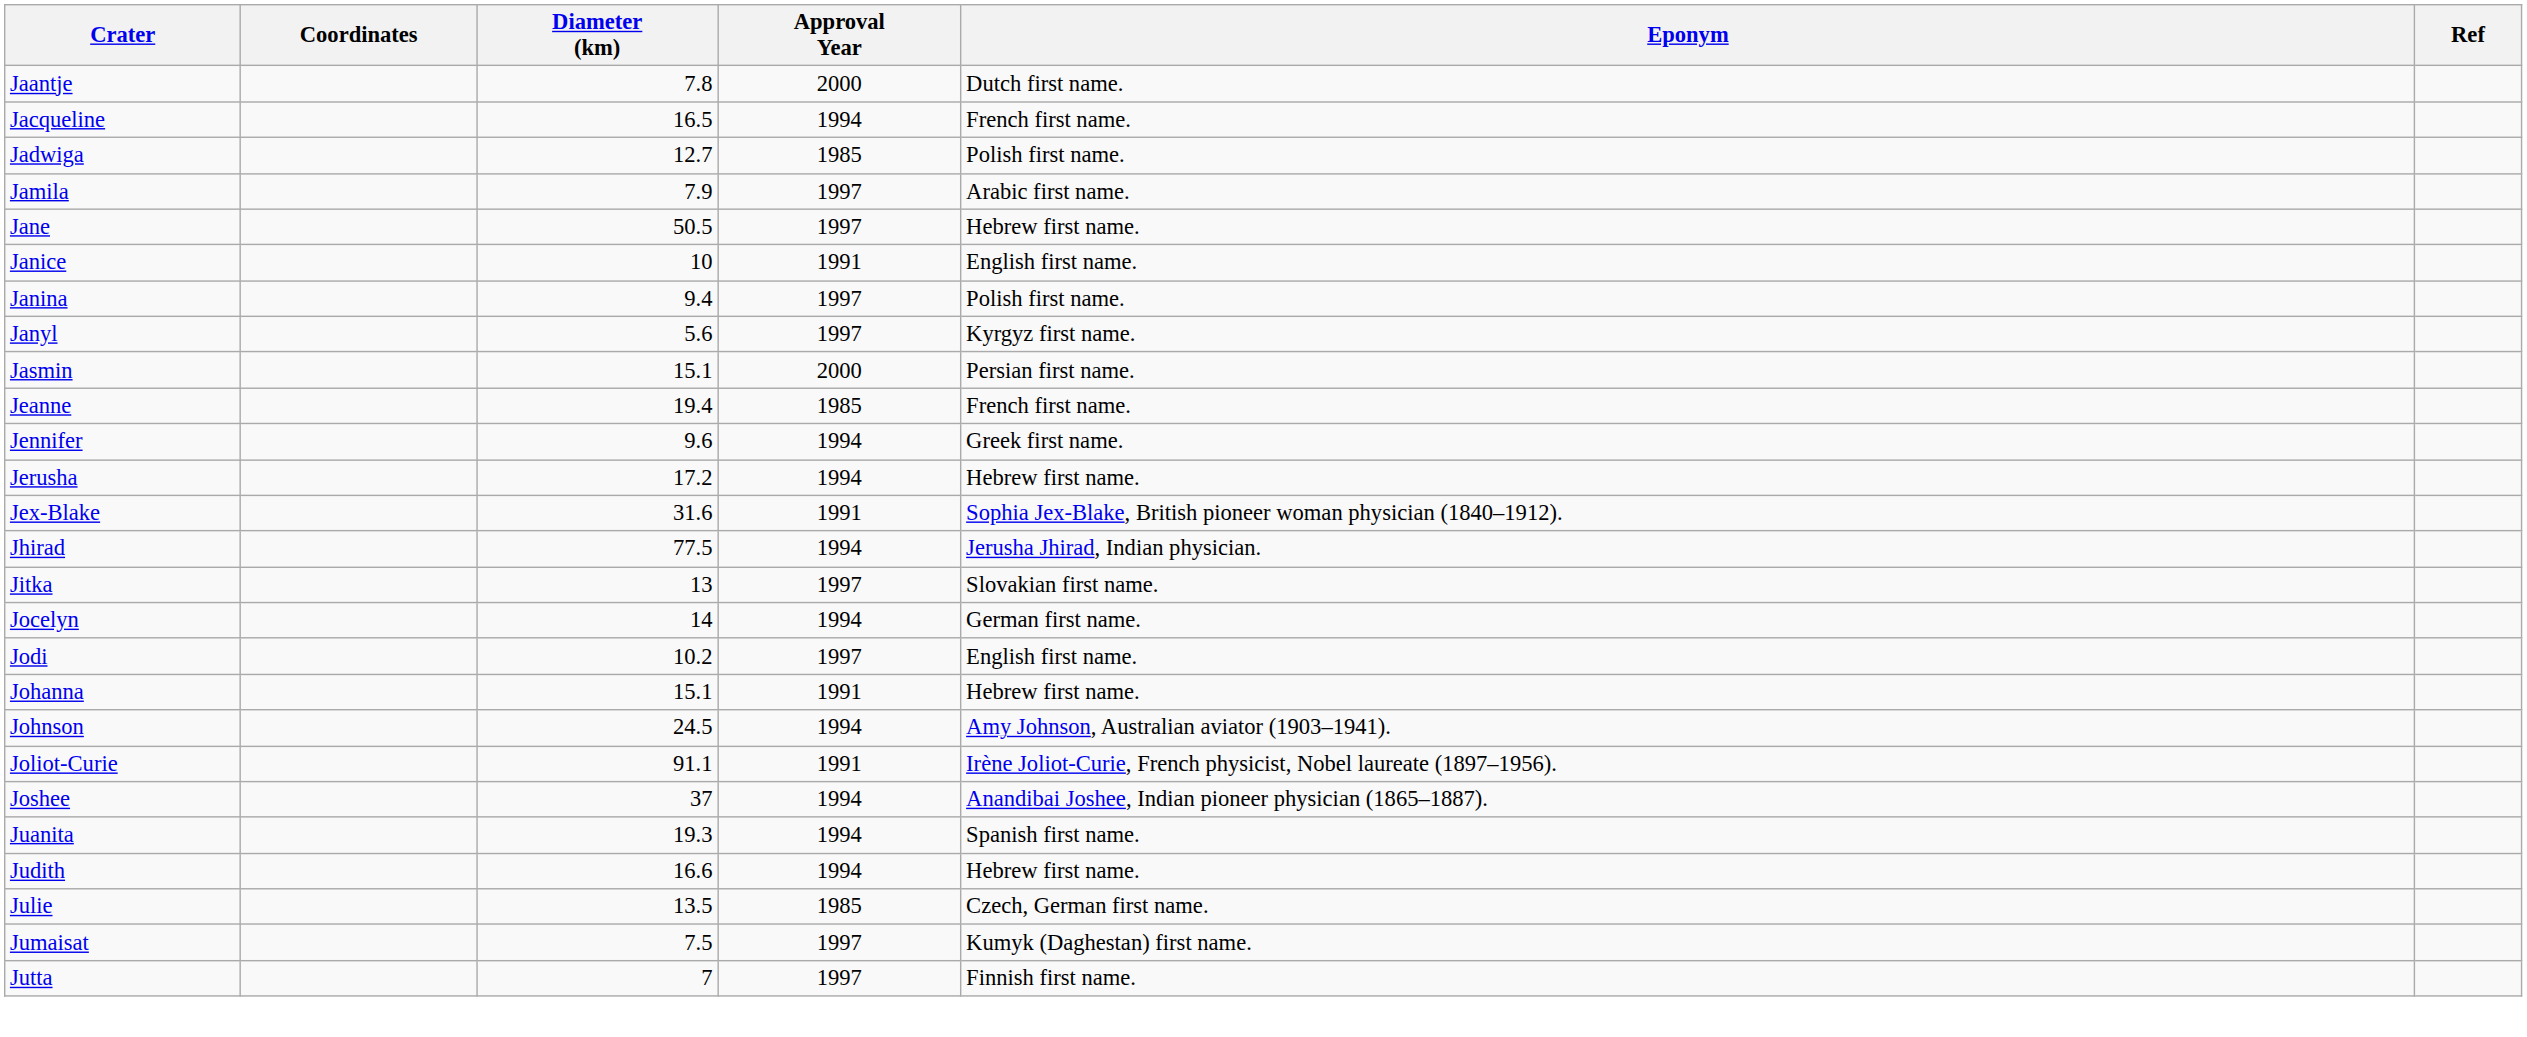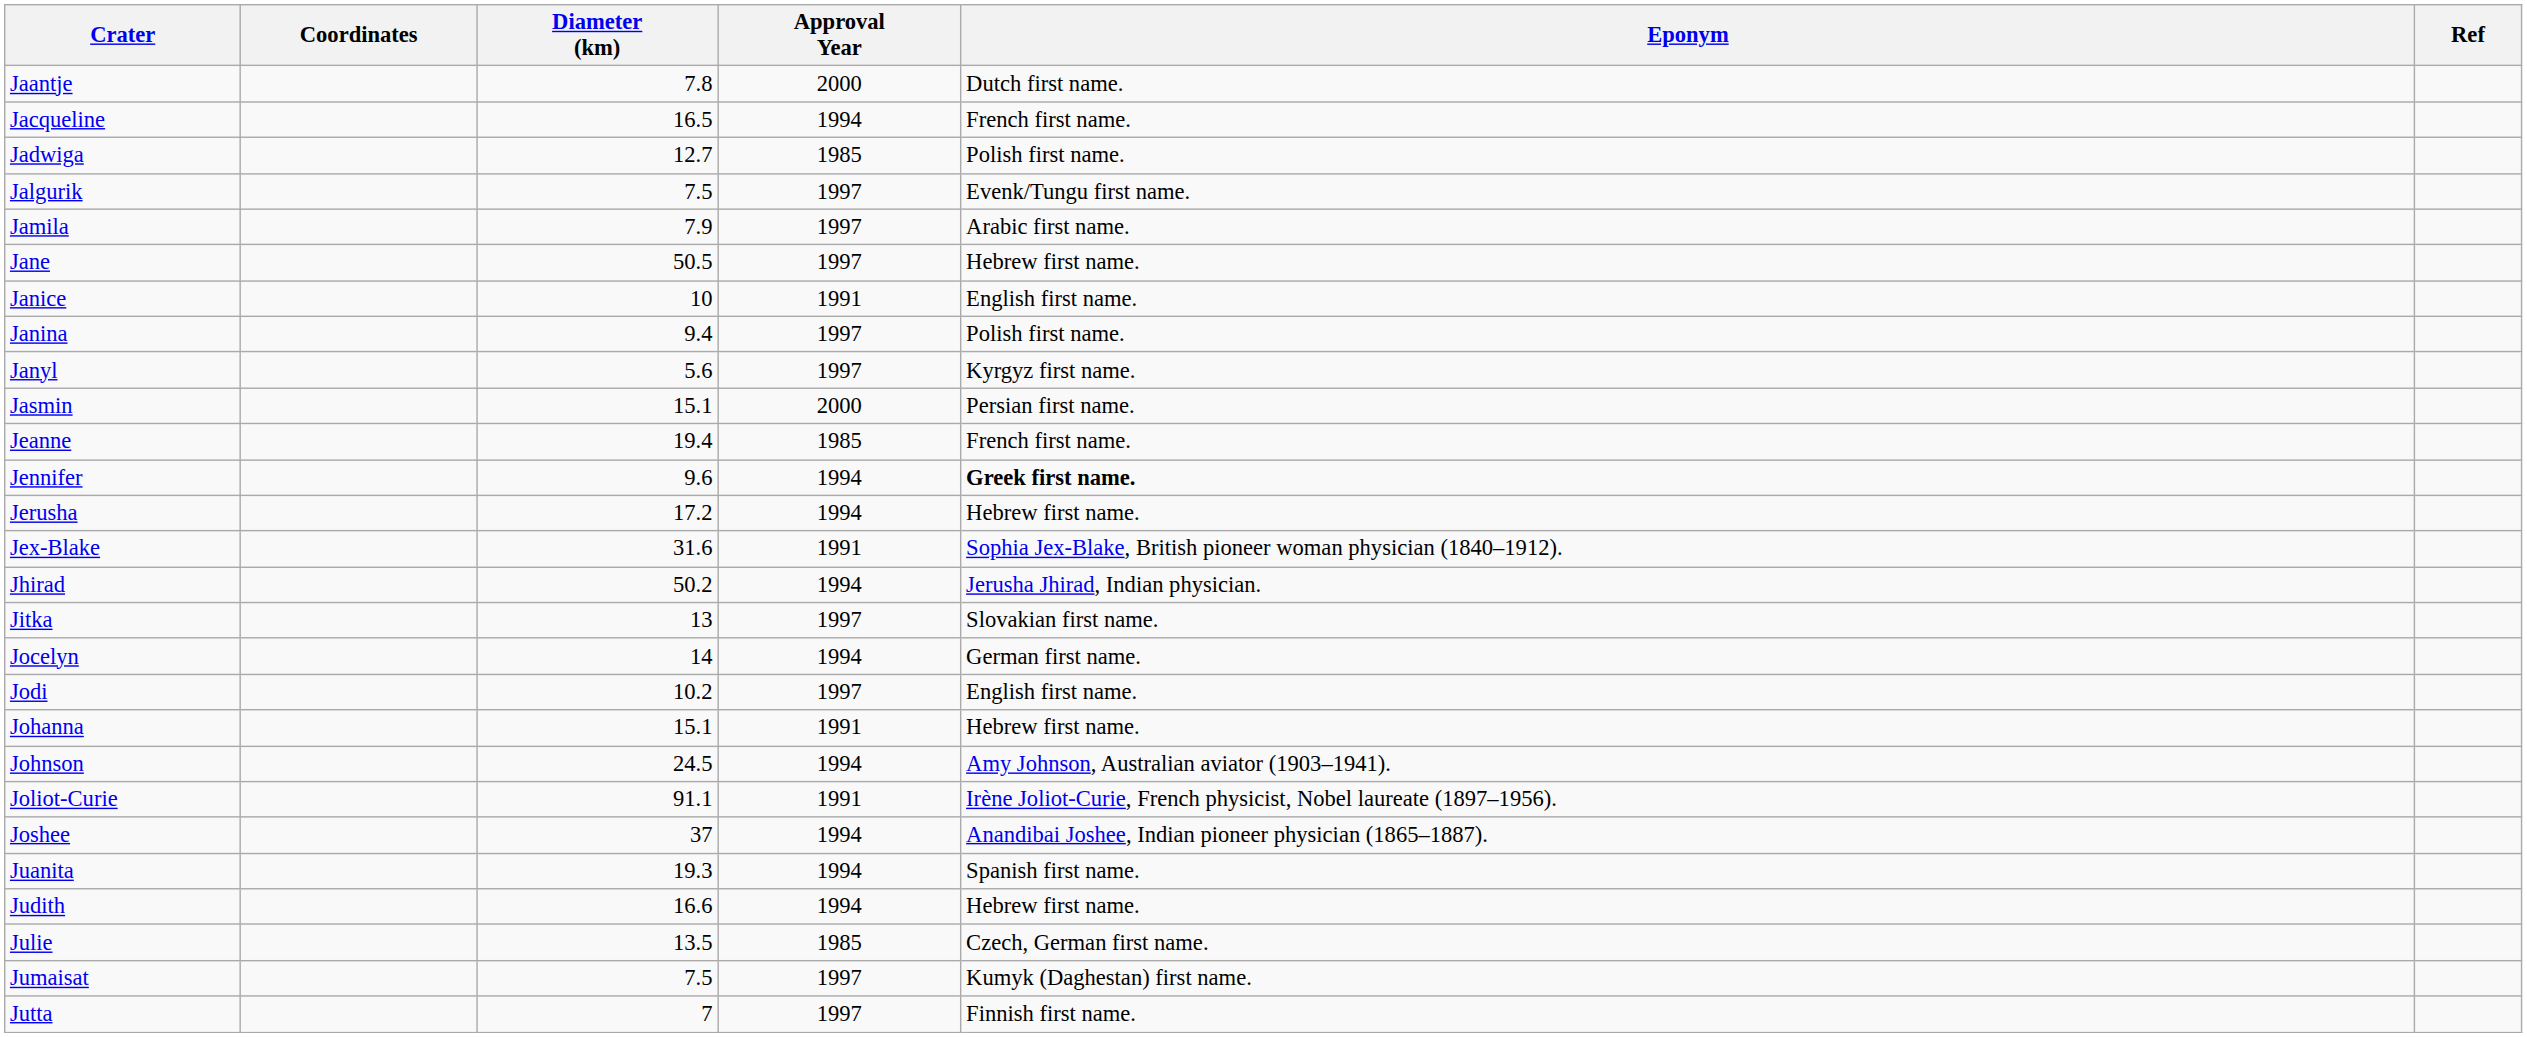+ row: Jalgurik | 7.5 | 1997 | Evenk/Tungu first name.
Jennifer | Eponym: normal -> bold
Jhirad | Diameter (km): 77.5 -> 50.2
